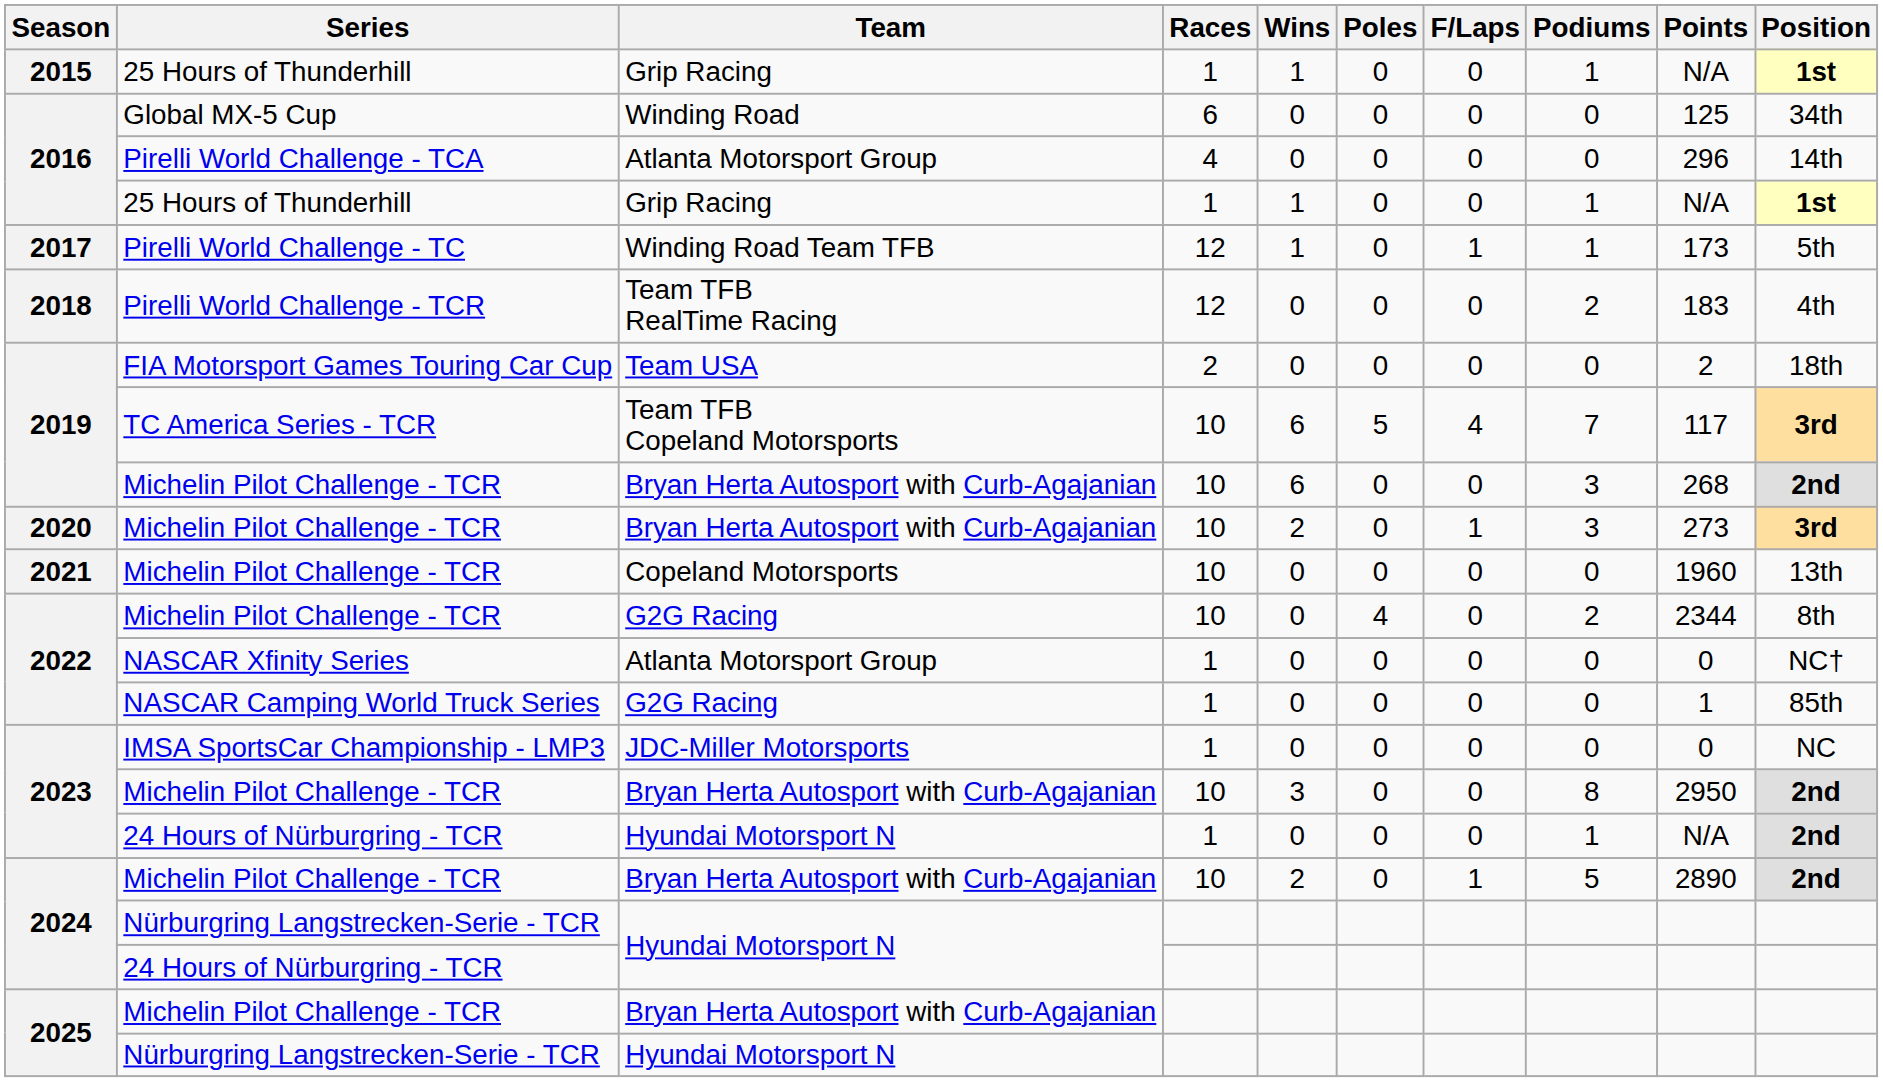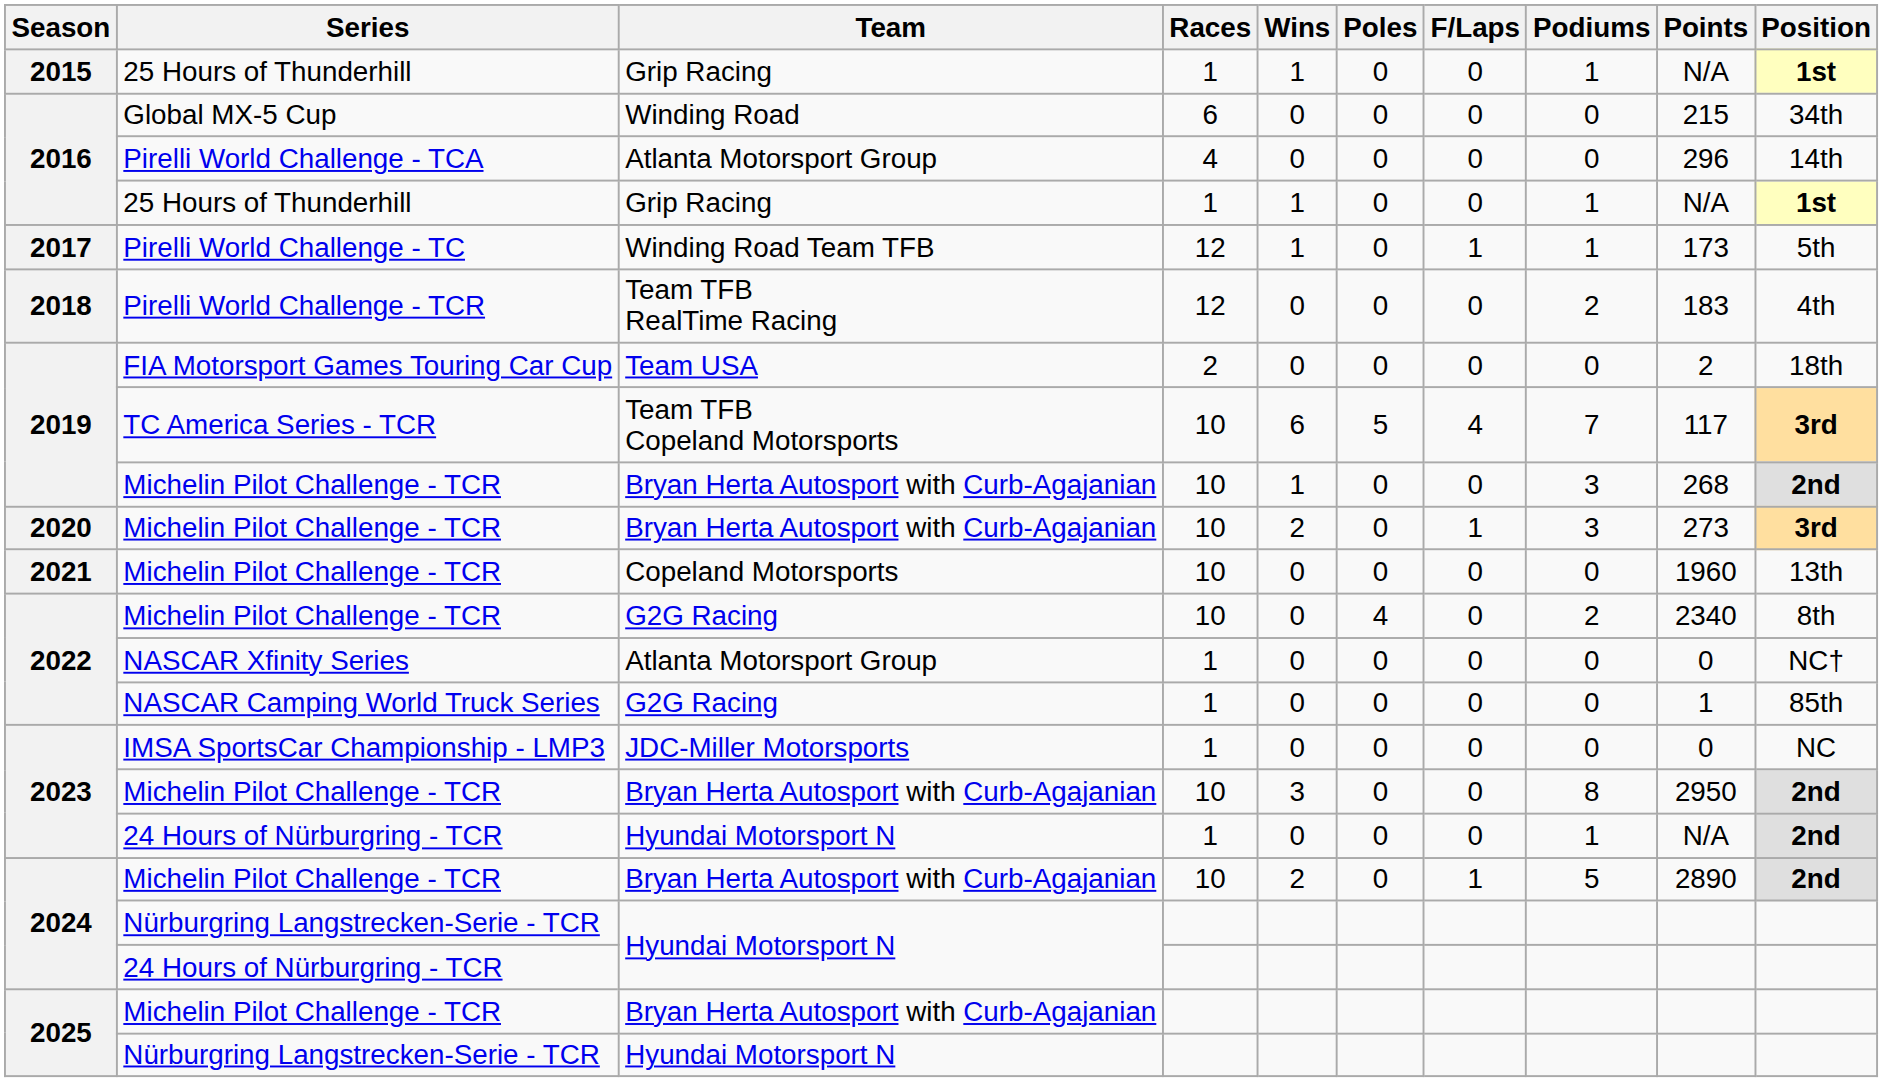Global MX-5 Cup | Points: 125 -> 215
2019 / Michelin Pilot Challenge - TCR | Wins: 6 -> 1
2022 / Michelin Pilot Challenge - TCR | Points: 2344 -> 2340
